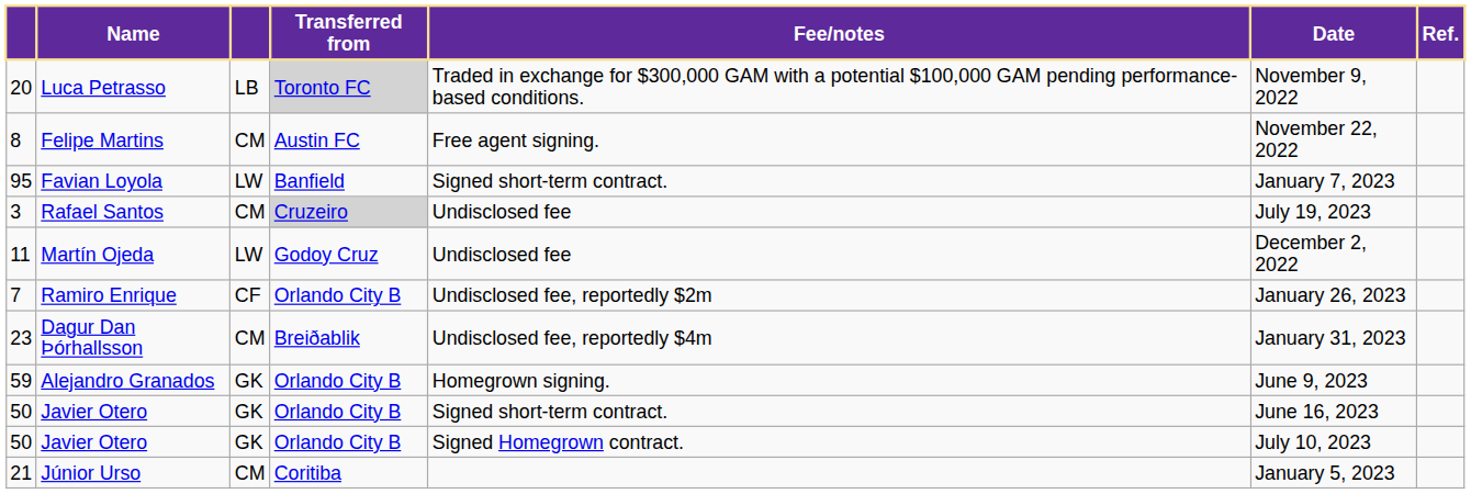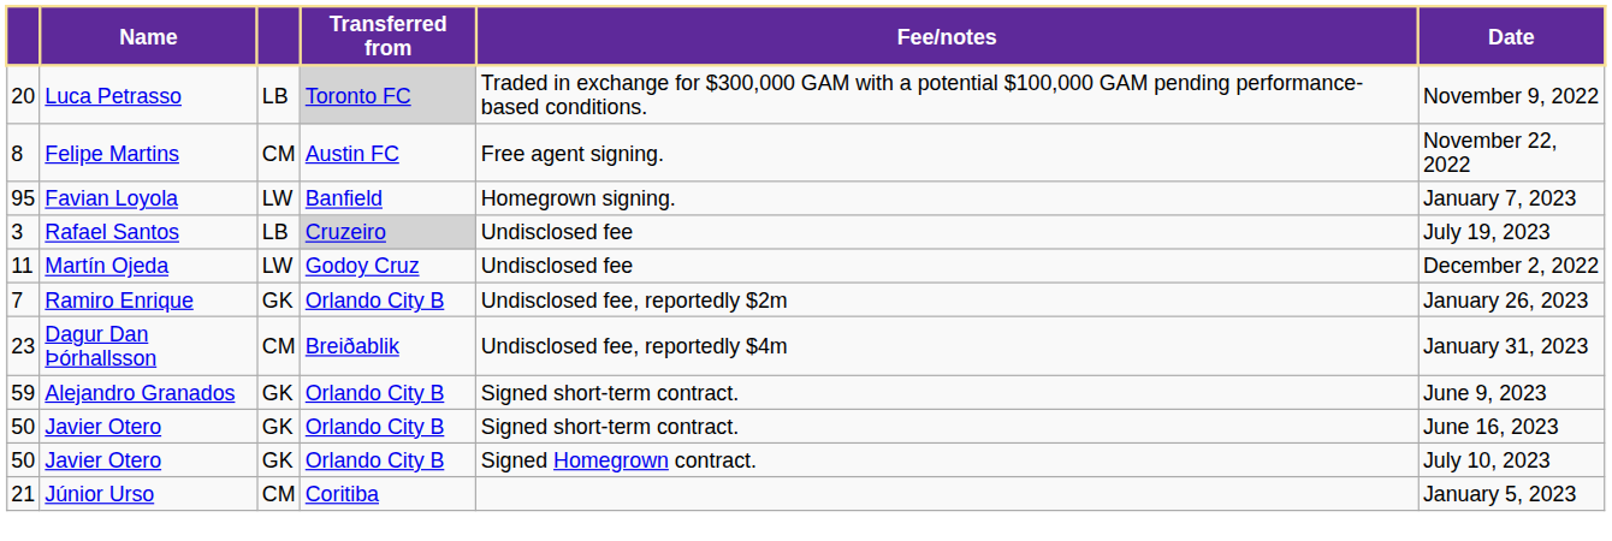- column: Ref.
Favian Loyola | Fee/notes: Signed short-term contract. -> Homegrown signing.
Rafael Santos | column 3: CM -> LB
Ramiro Enrique | column 3: CF -> GK
Alejandro Granados | Fee/notes: Homegrown signing. -> Signed short-term contract.
